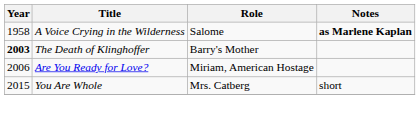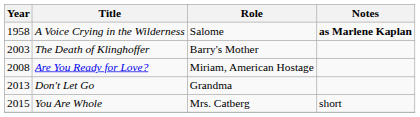The Death of Klinghoffer | Year: bold -> normal
Are You Ready for Love? | Year: 2006 -> 2008
+ row: 2013 | Don't Let Go | Grandma
